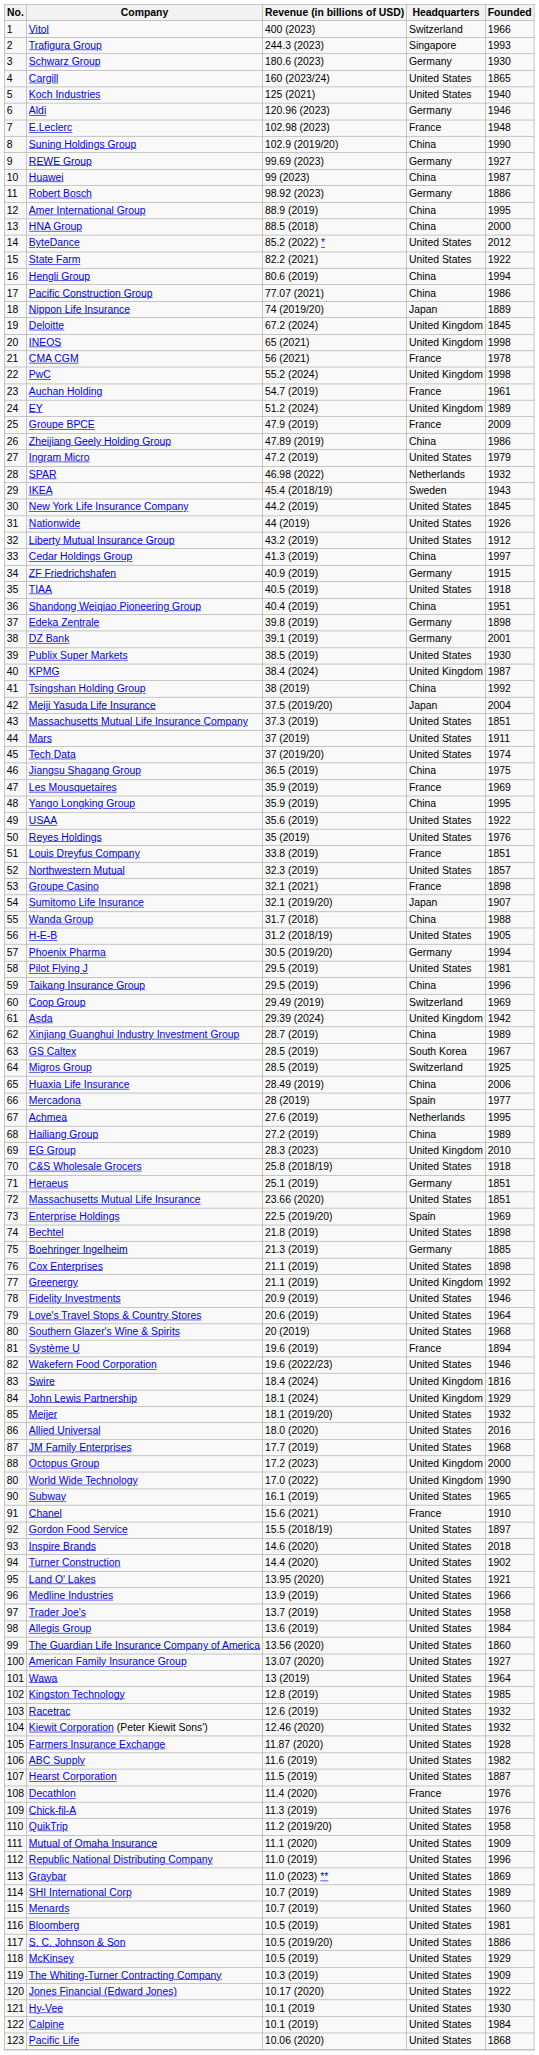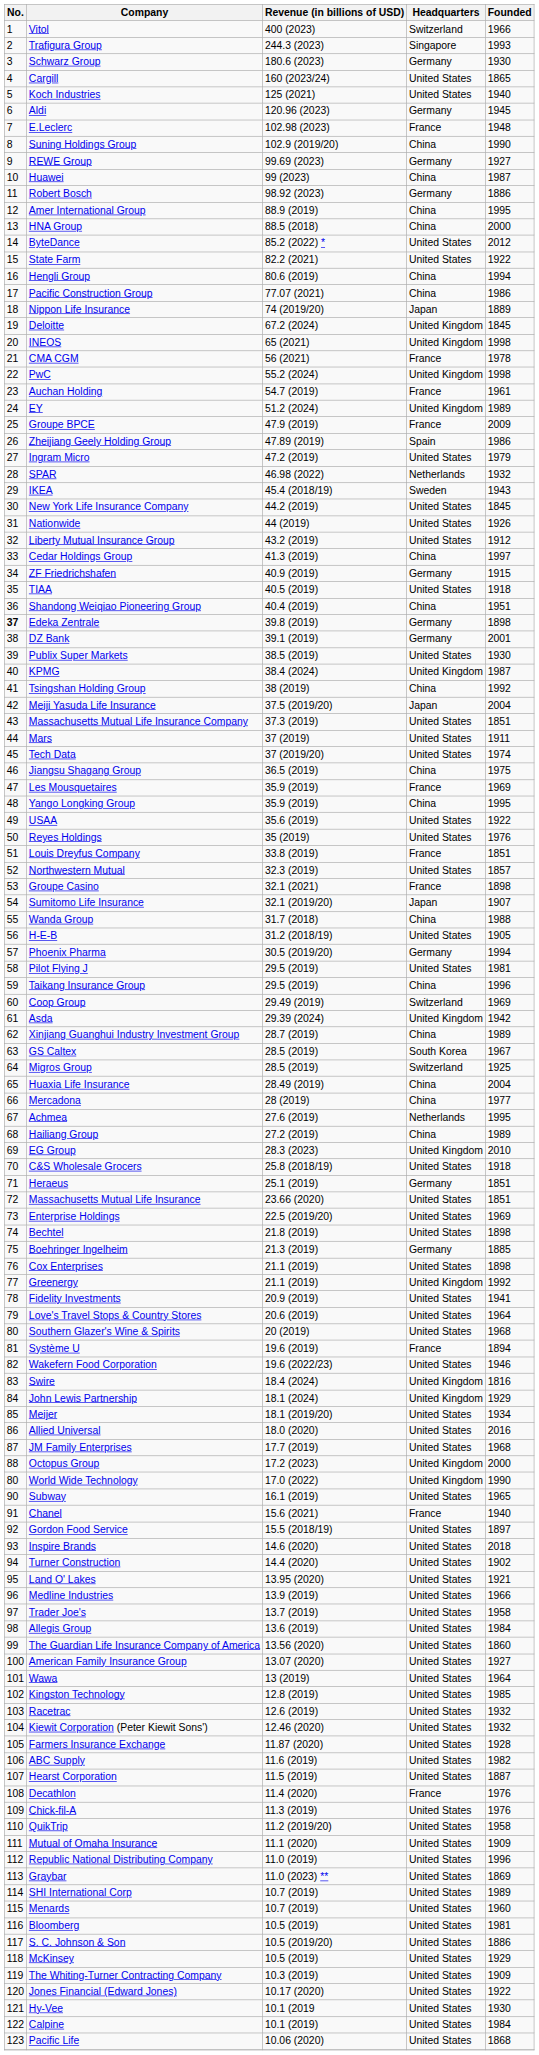Aldi | Founded: 1946 -> 1945
Zheijiang Geely Holding Group | Headquarters: China -> Spain
Edeka Zentrale | No.: normal -> bold
Huaxia Life Insurance | Founded: 2006 -> 2004
Mercadona | Headquarters: Spain -> China
Enterprise Holdings | Headquarters: Spain -> United States
Fidelity Investments | Founded: 1946 -> 1941
Meijer | Founded: 1932 -> 1934
Chanel | Founded: 1910 -> 1940
